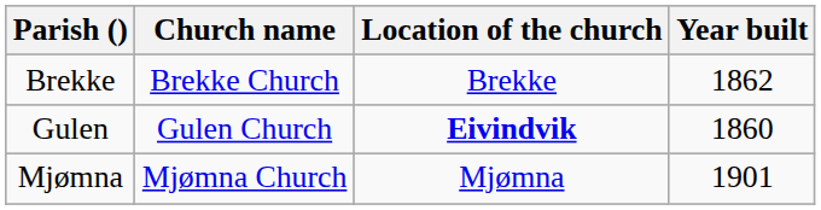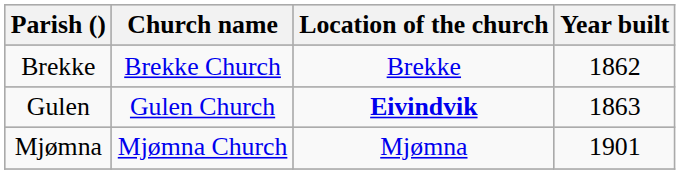Gulen | Year built: 1860 -> 1863
